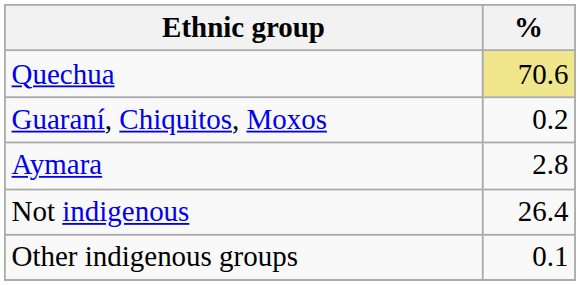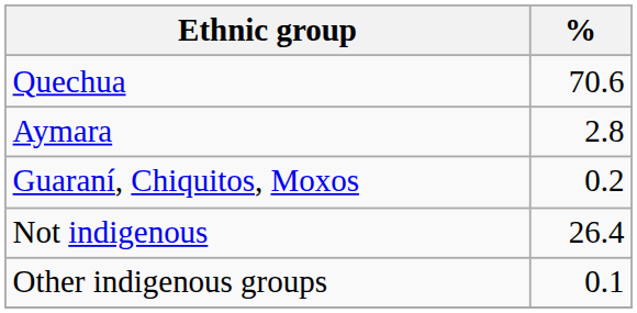Quechua | %: khaki background -> no background
rows swapped: Aymara <-> Guaraní, Chiquitos, Moxos
